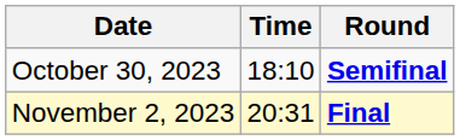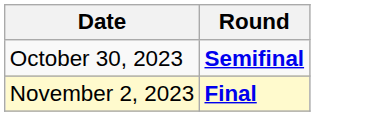- column: Time | 18:10 | 20:31
